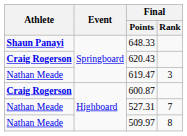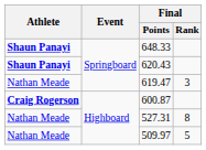620.43 | Athlete: Craig Rogerson -> Shaun Panayi
527.31 | Final / Rank: 7 -> 8
509.97 | Final / Rank: 8 -> 5
